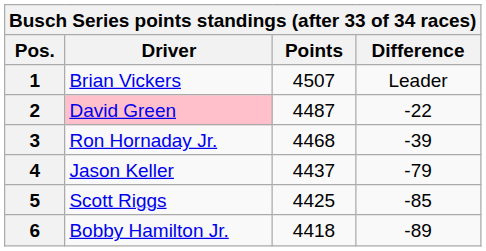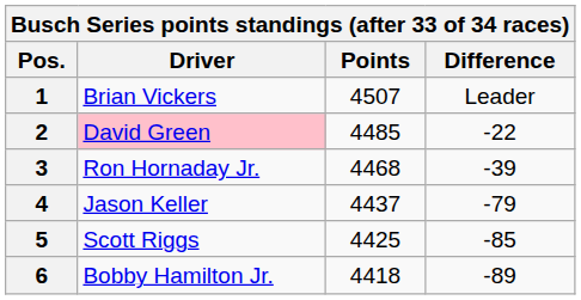2 | Points: 4487 -> 4485
